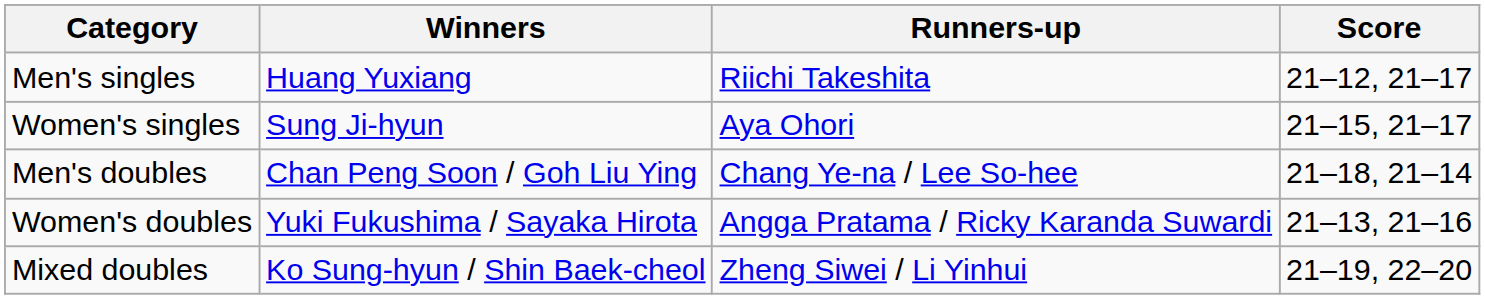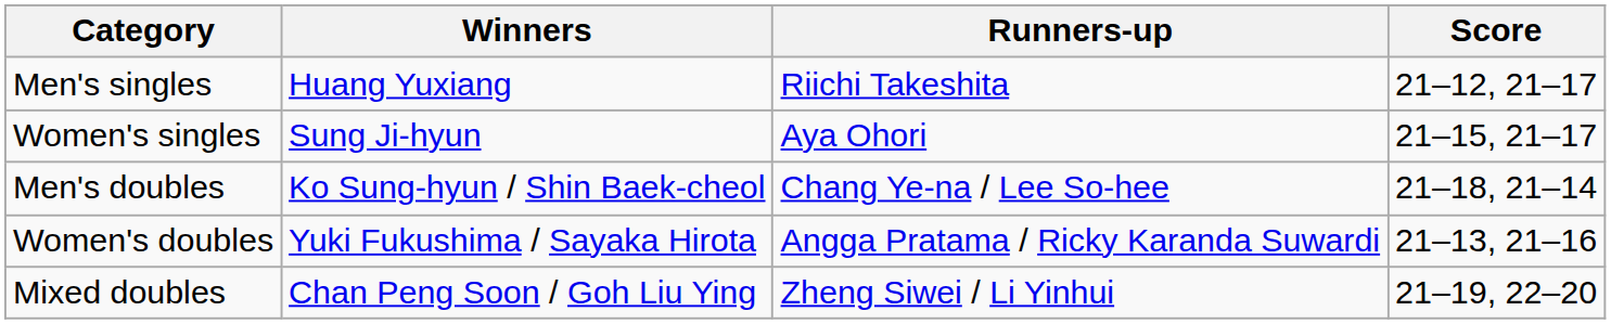Men's doubles | Winners: Chan Peng Soon / Goh Liu Ying -> Ko Sung-hyun / Shin Baek-cheol
Mixed doubles | Winners: Ko Sung-hyun / Shin Baek-cheol -> Chan Peng Soon / Goh Liu Ying
